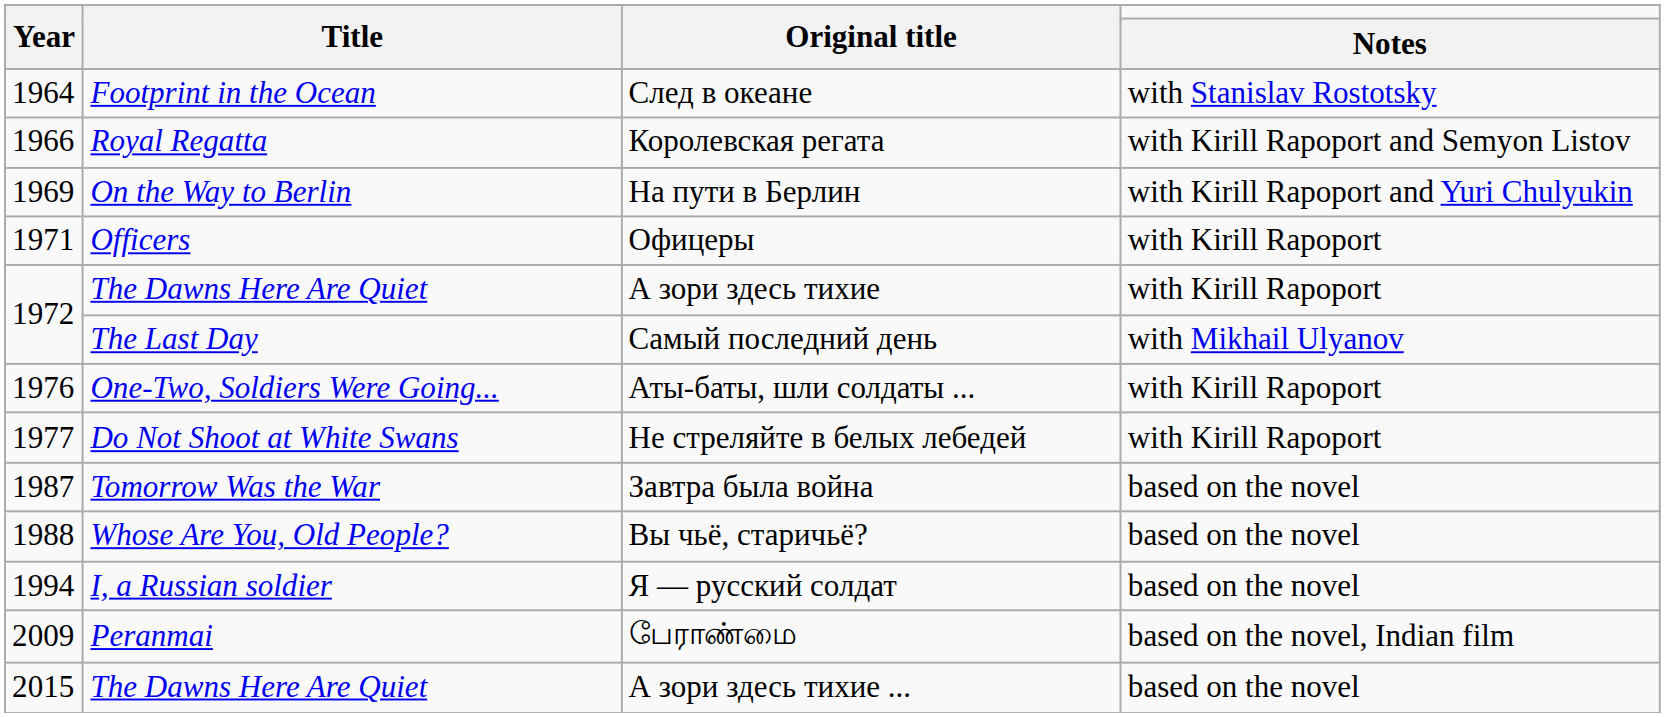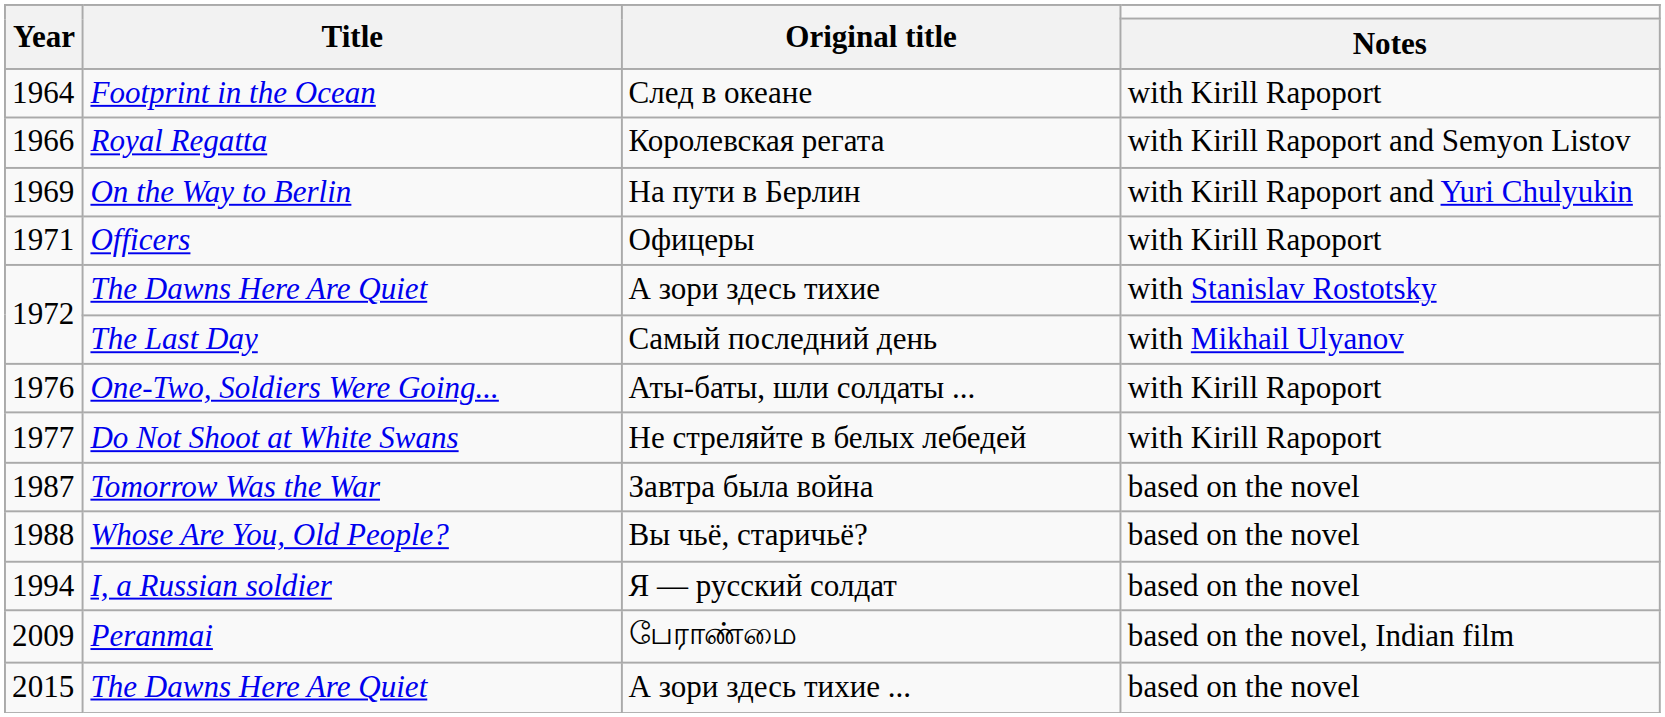След в океане | Notes: with Stanislav Rostotsky -> with Kirill Rapoport
А зори здесь тихие | Notes: with Kirill Rapoport -> with Stanislav Rostotsky
